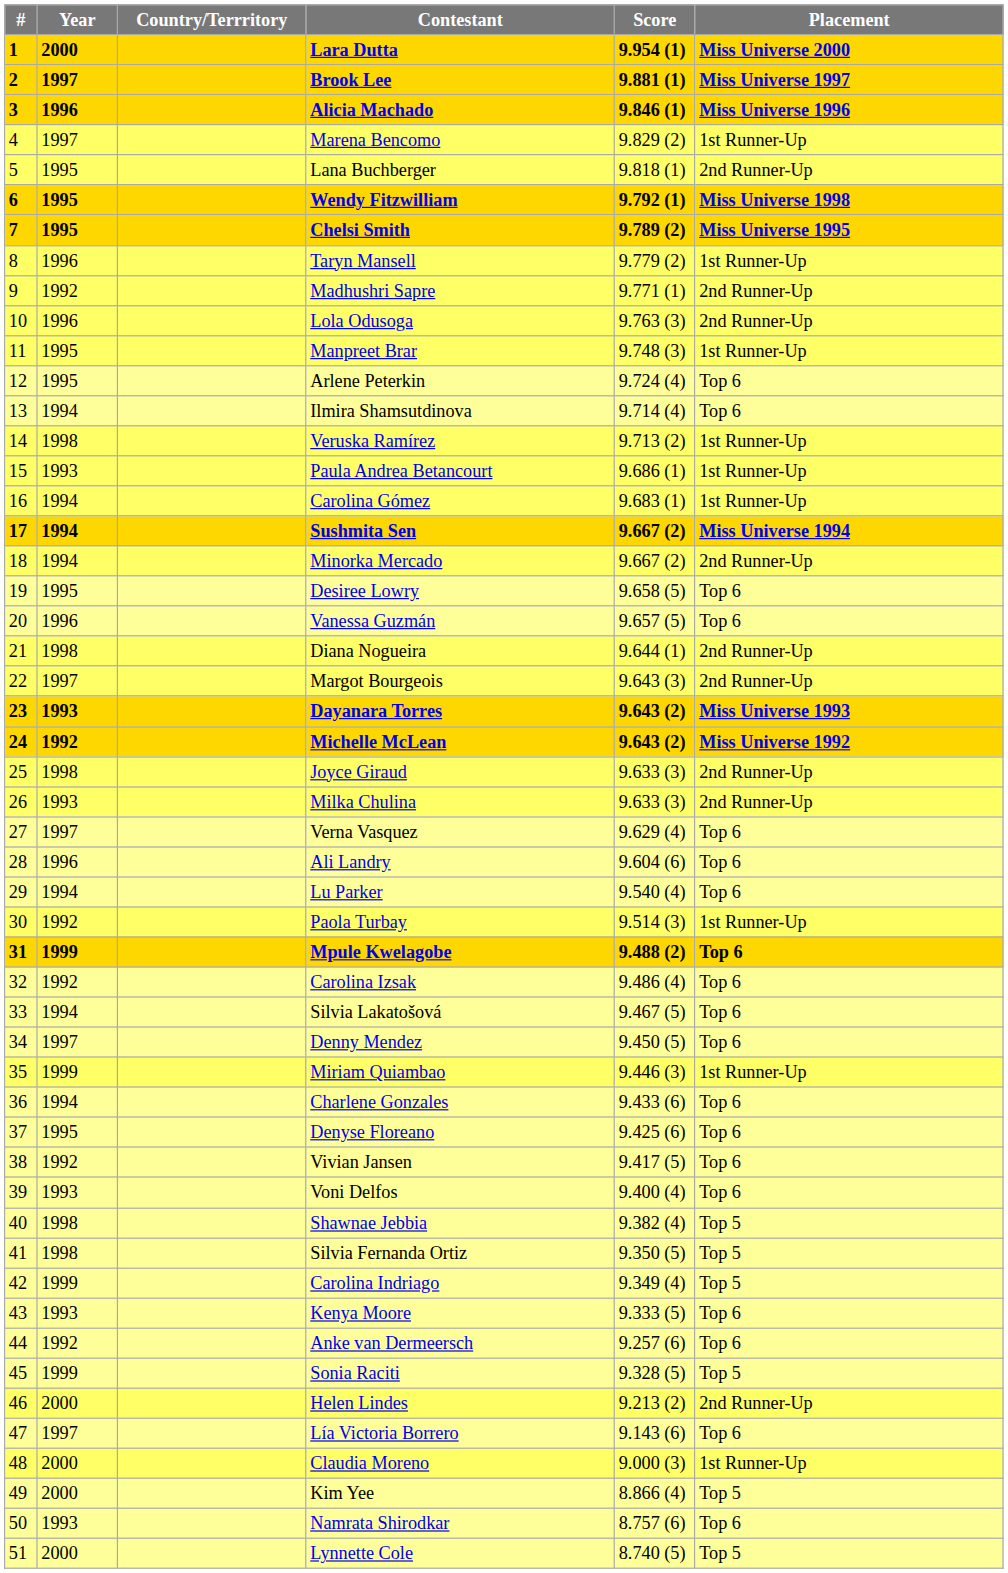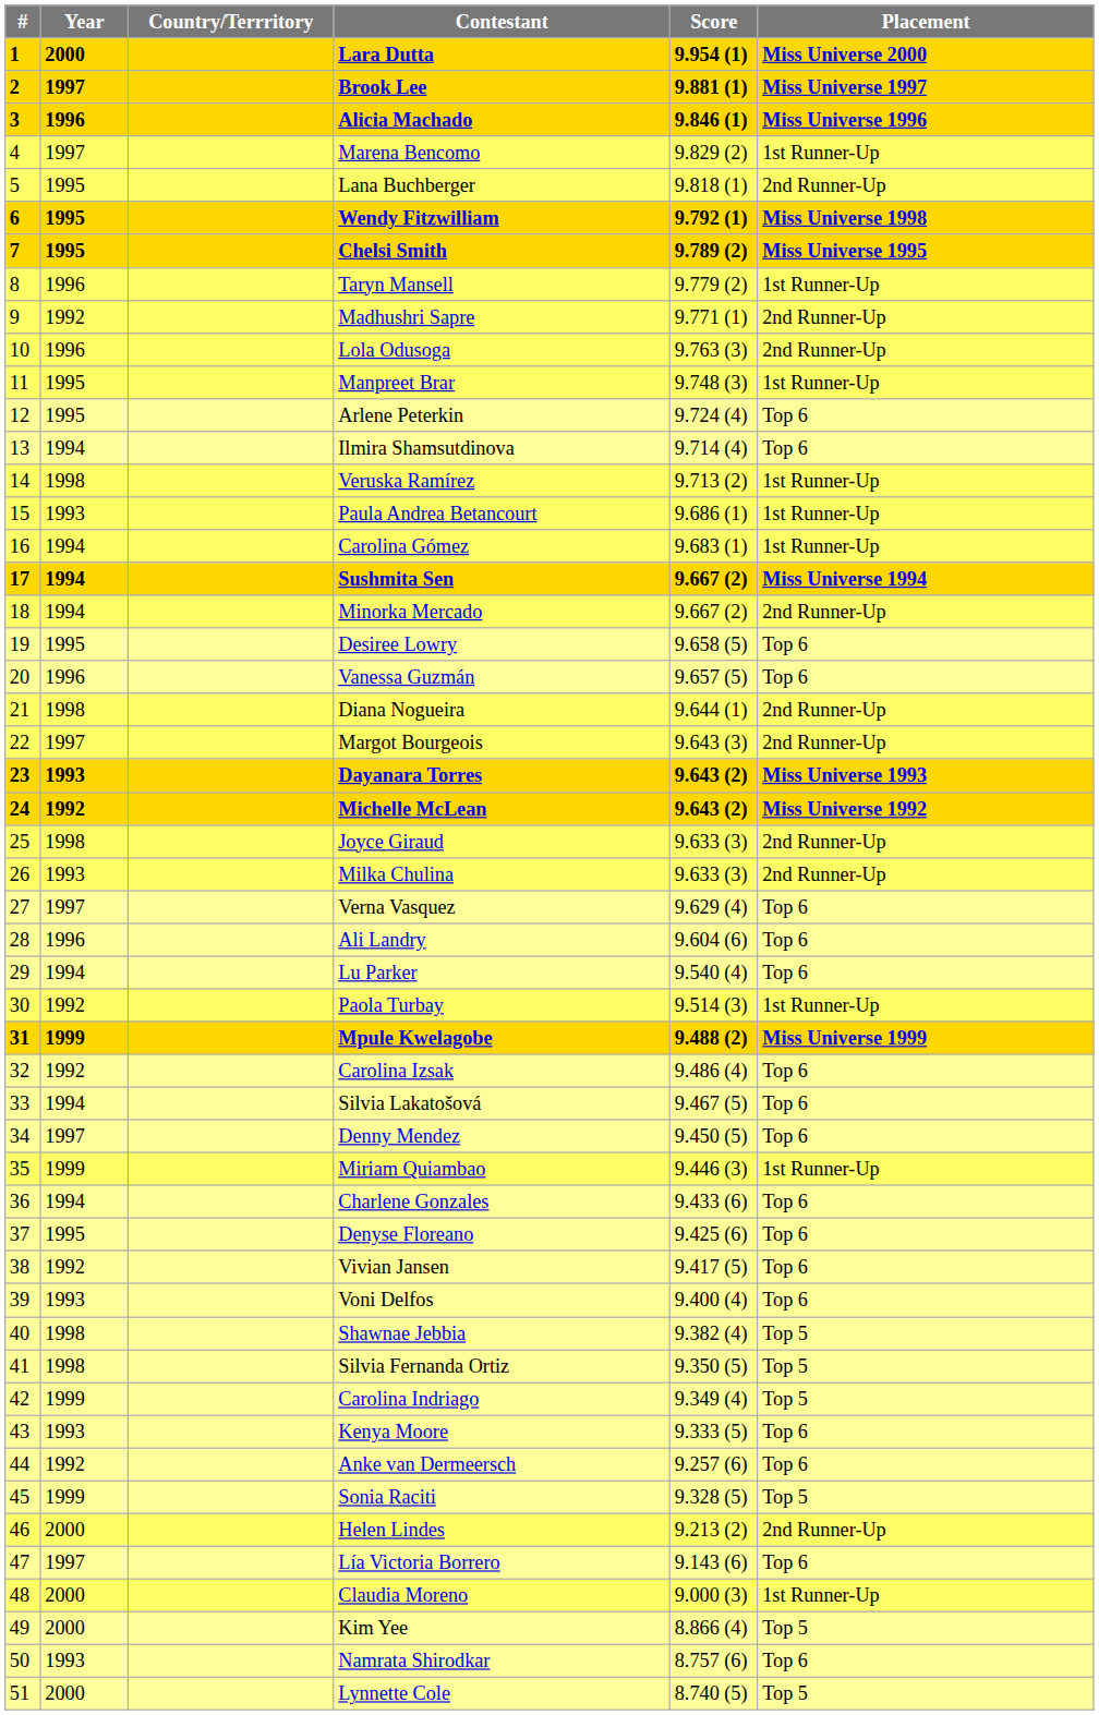Mpule Kwelagobe | Placement: Top 6 -> Miss Universe 1999
